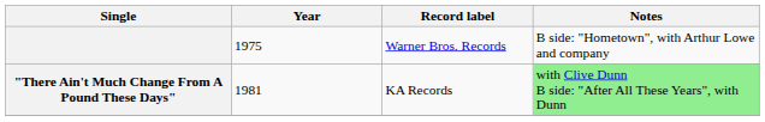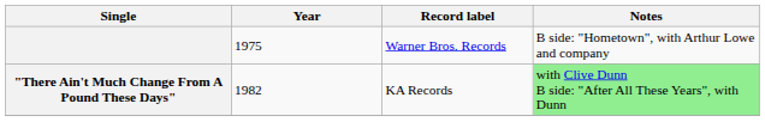"There Ain't Much Change From A Pound These Days" | Year: 1981 -> 1982
